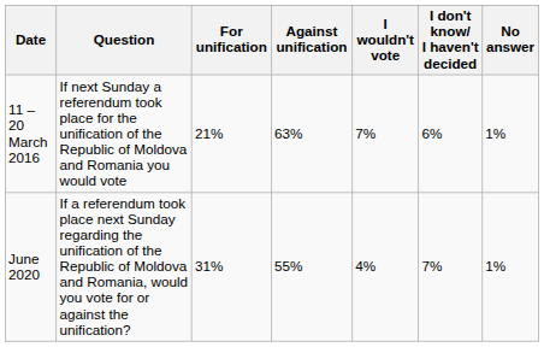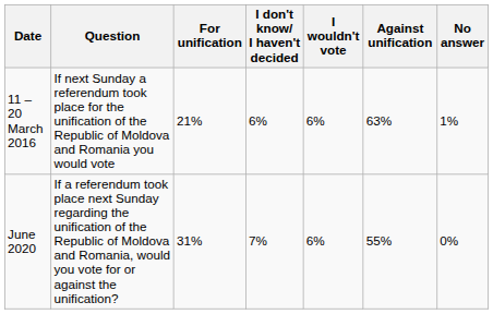columns swapped: Against unification <-> I don't know/ I haven't decided
11 – 20 March 2016 | I wouldn't vote: 7% -> 6%
June 2020 | I wouldn't vote: 4% -> 6%
June 2020 | No answer: 1% -> 0%
